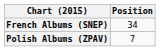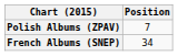rows swapped: French Albums (SNEP) <-> Polish Albums (ZPAV)
